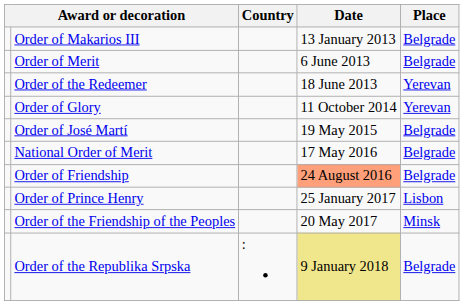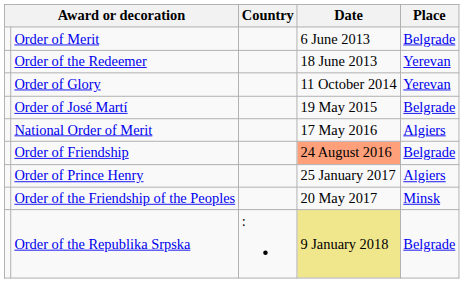- row: Order of Makarios III | 13 January 2013 | Belgrade
National Order of Merit | Place: Belgrade -> Algiers
Order of Prince Henry | Place: Lisbon -> Algiers
